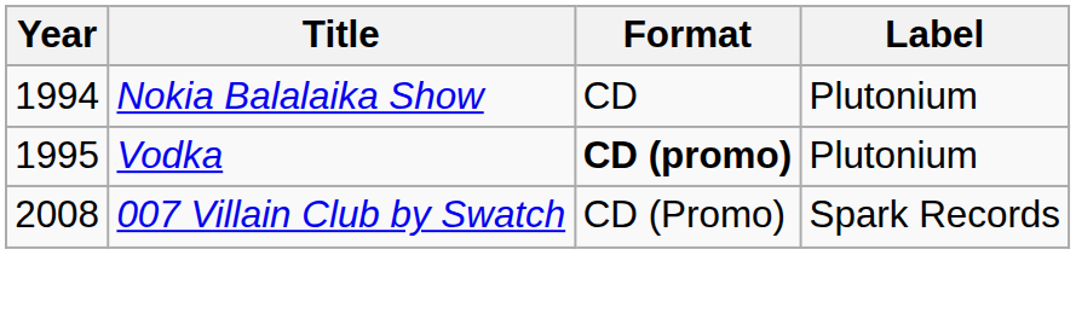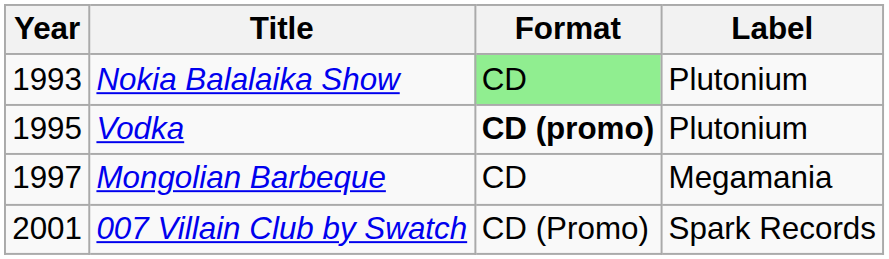Nokia Balalaika Show | Year: 1994 -> 1993
Nokia Balalaika Show | Format: no background -> lightgreen background
+ row: 1997 | Mongolian Barbeque | CD | Megamania
007 Villain Club by Swatch | Year: 2008 -> 2001
